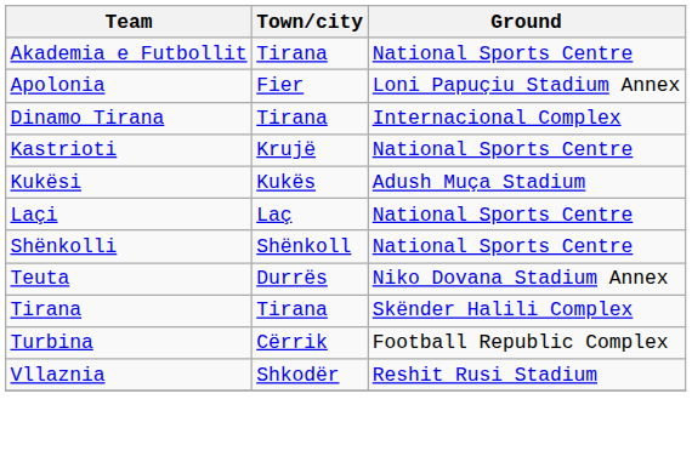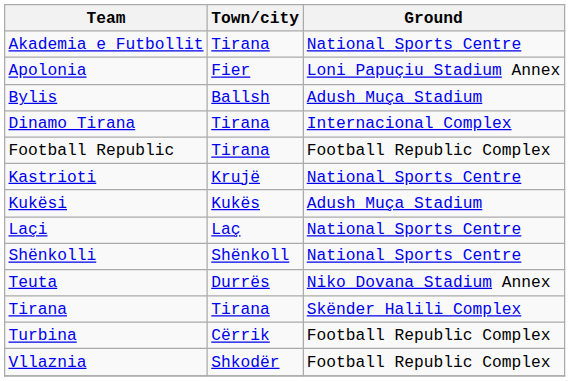+ row: Bylis | Ballsh | Adush Muça Stadium
+ row: Football Republic | Tirana | Football Republic Complex
Vllaznia | Ground: Reshit Rusi Stadium -> Football Republic Complex
